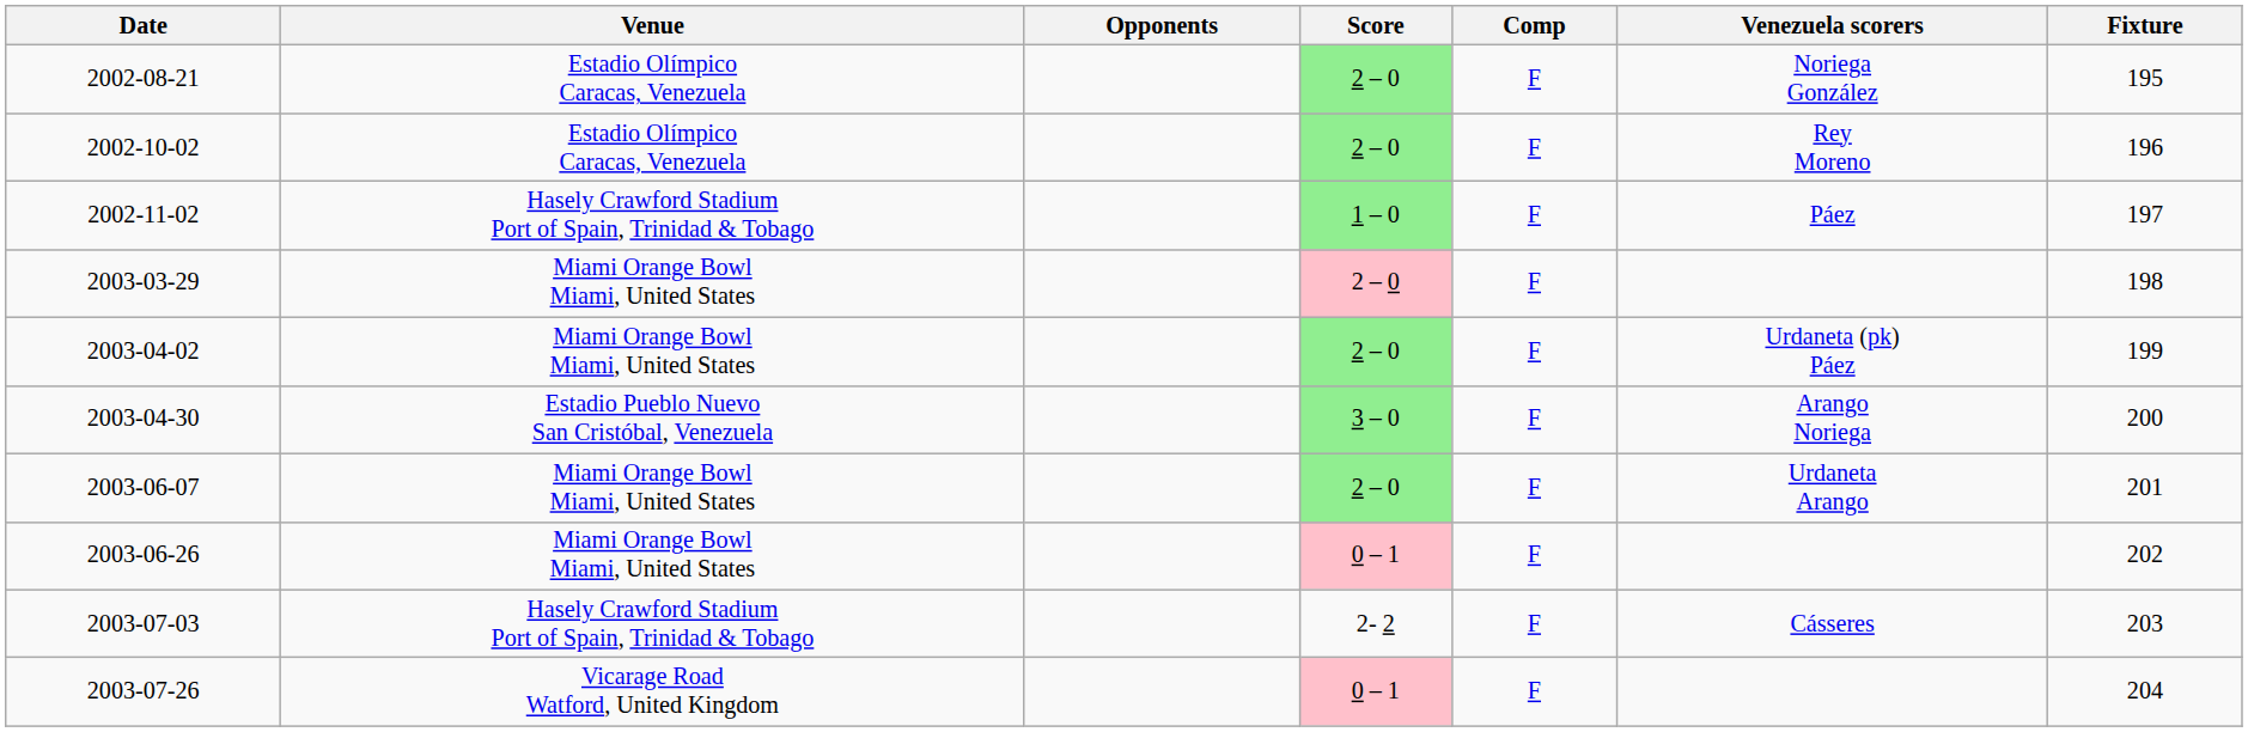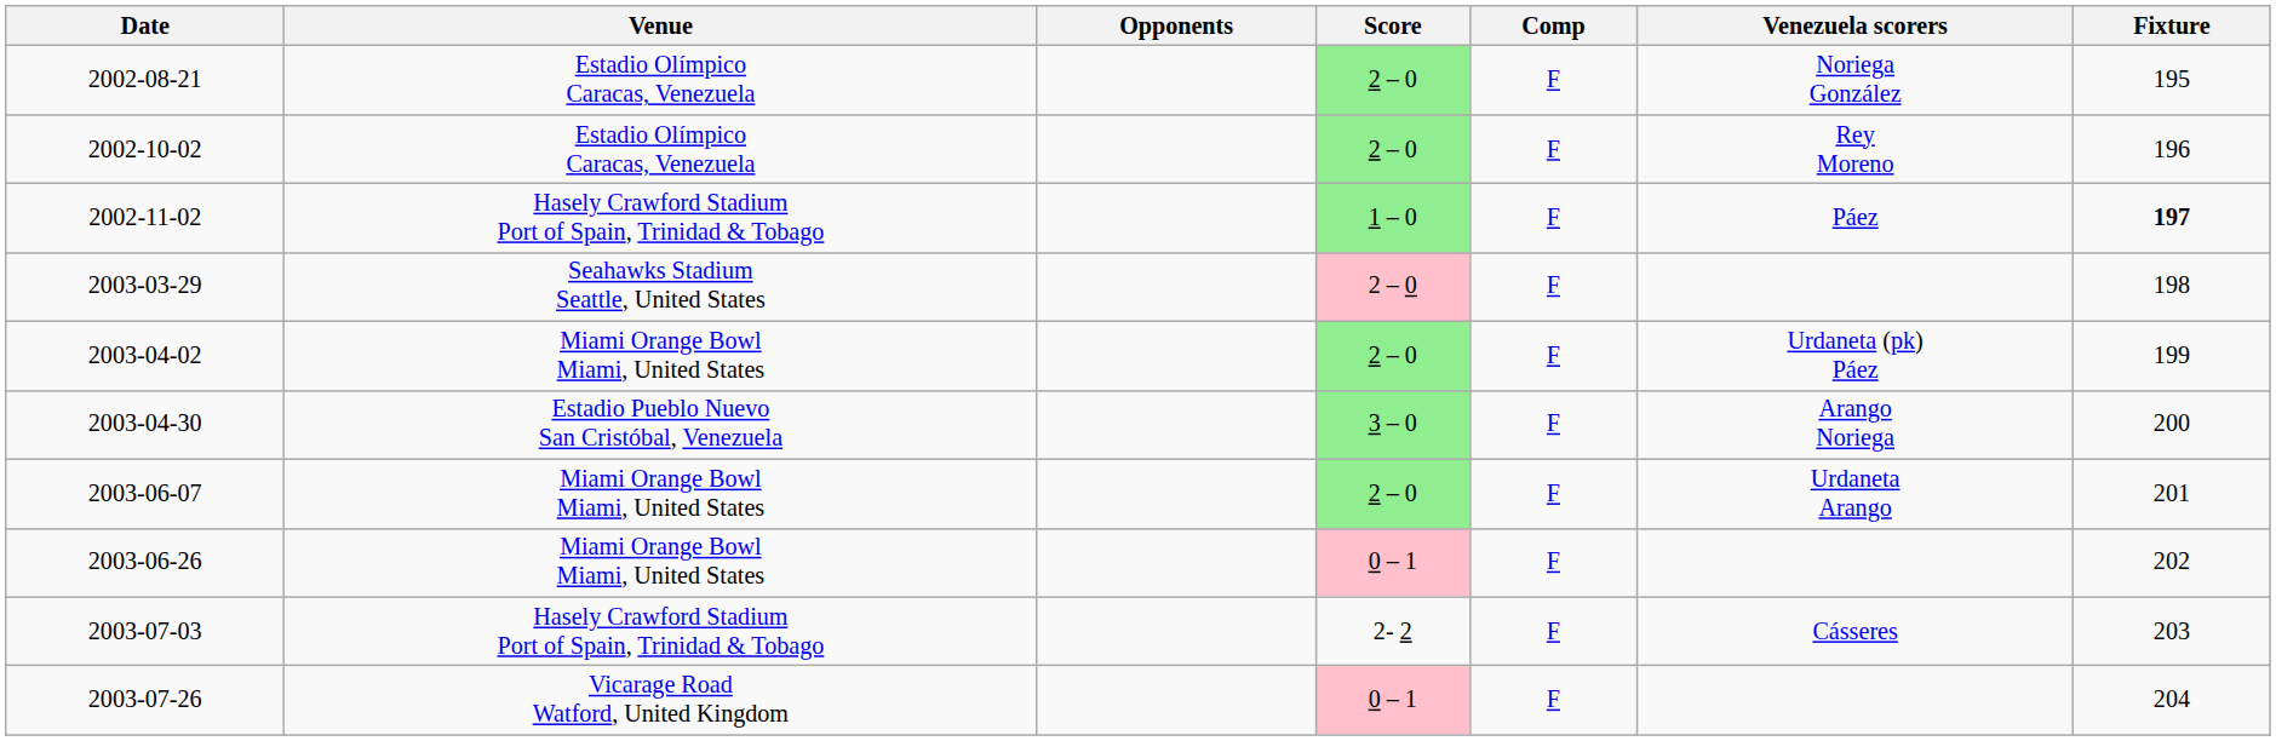2002-11-02 | Fixture: normal -> bold
2003-03-29 | Venue: Miami Orange Bowl Miami, United States -> Seahawks Stadium Seattle, United States
